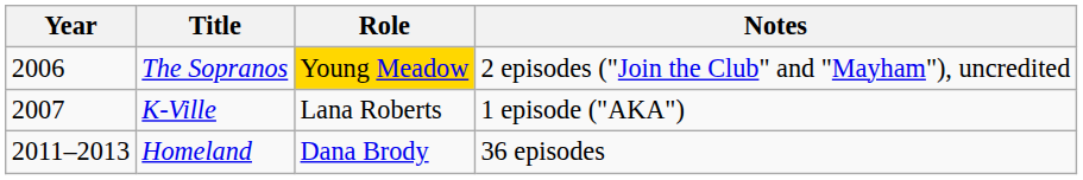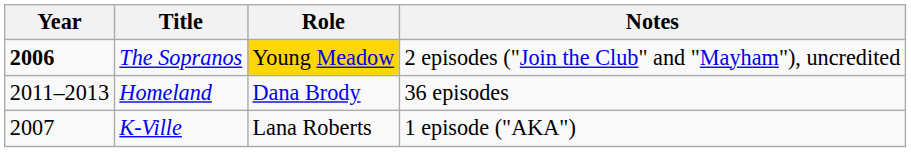The Sopranos | Year: normal -> bold
rows swapped: K-Ville <-> Homeland
